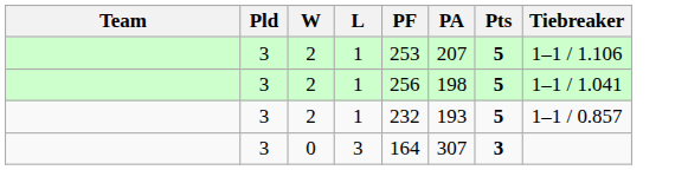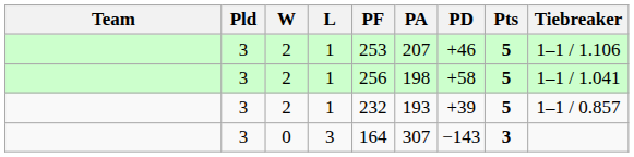+ column: PD | +46 | +58 | +39 | −143
